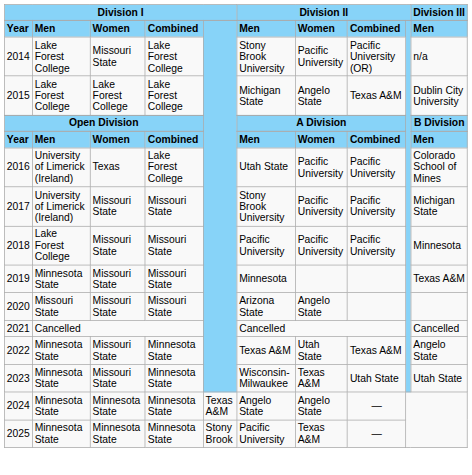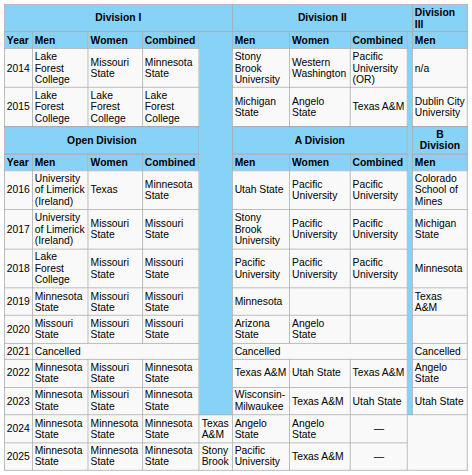2014 | column 4: Lake Forest College -> Minnesota State
2014 | column 7: Pacific University -> Western Washington
2016 | column 4: Lake Forest College -> Minnesota State
